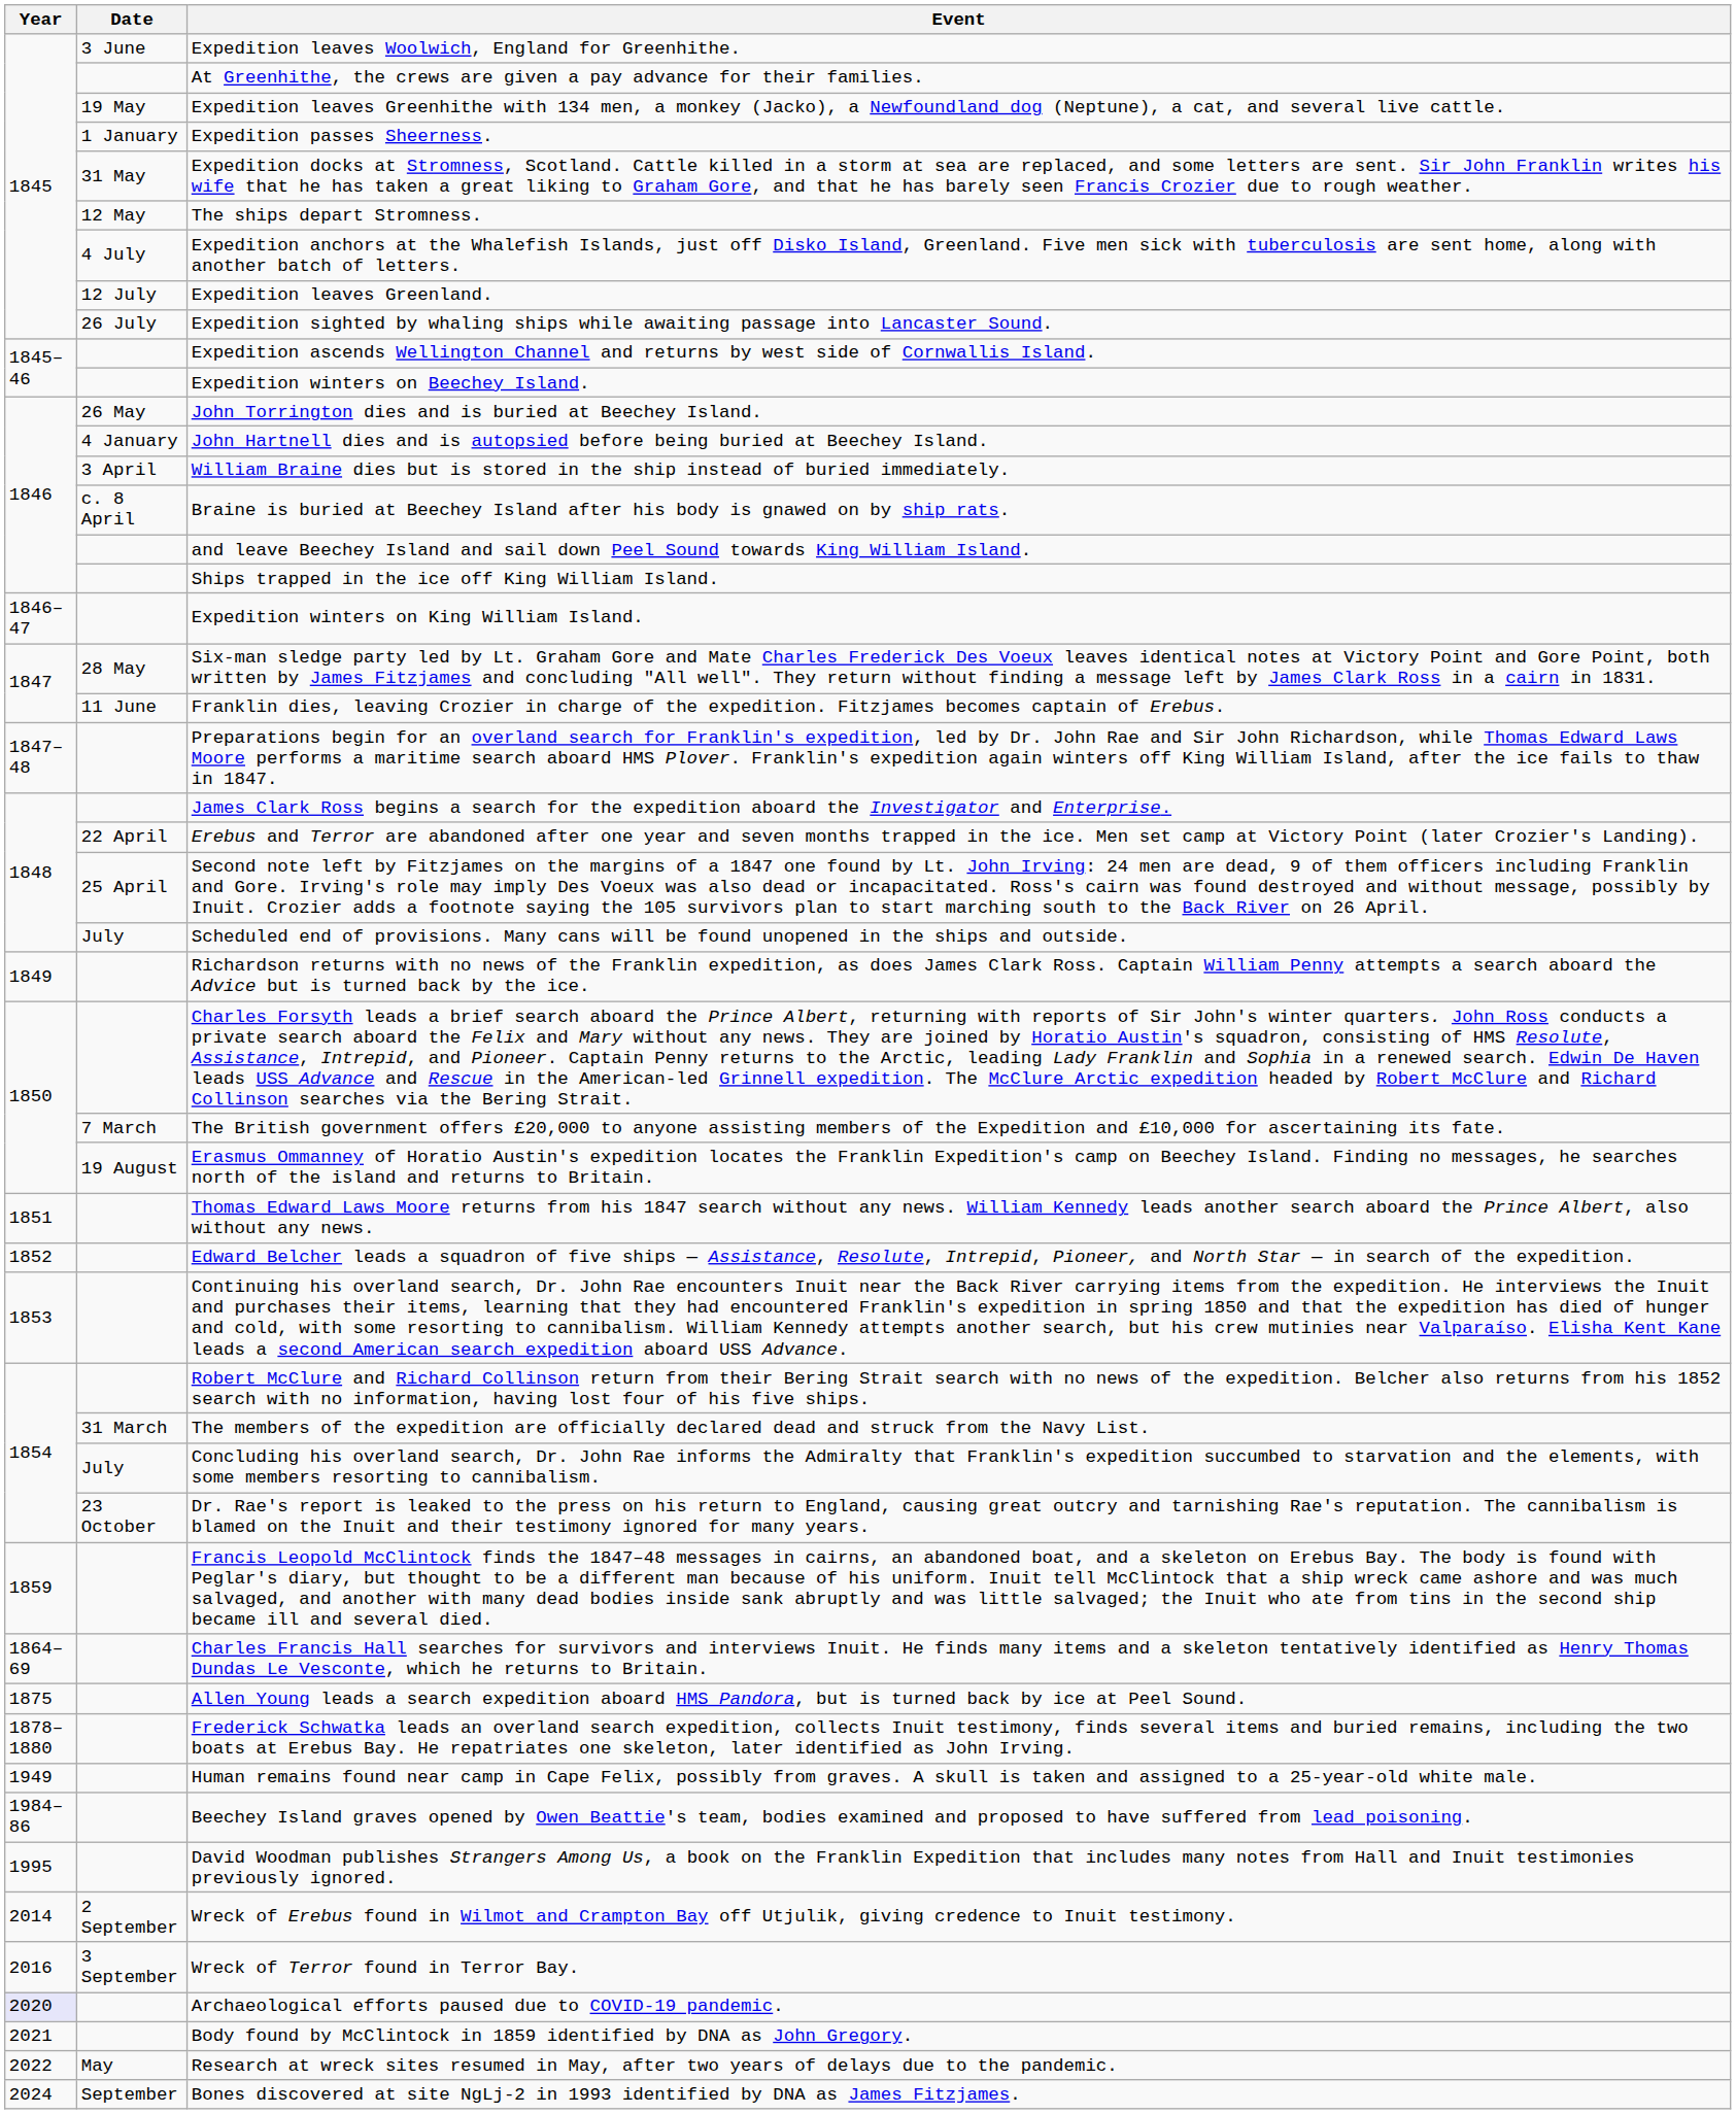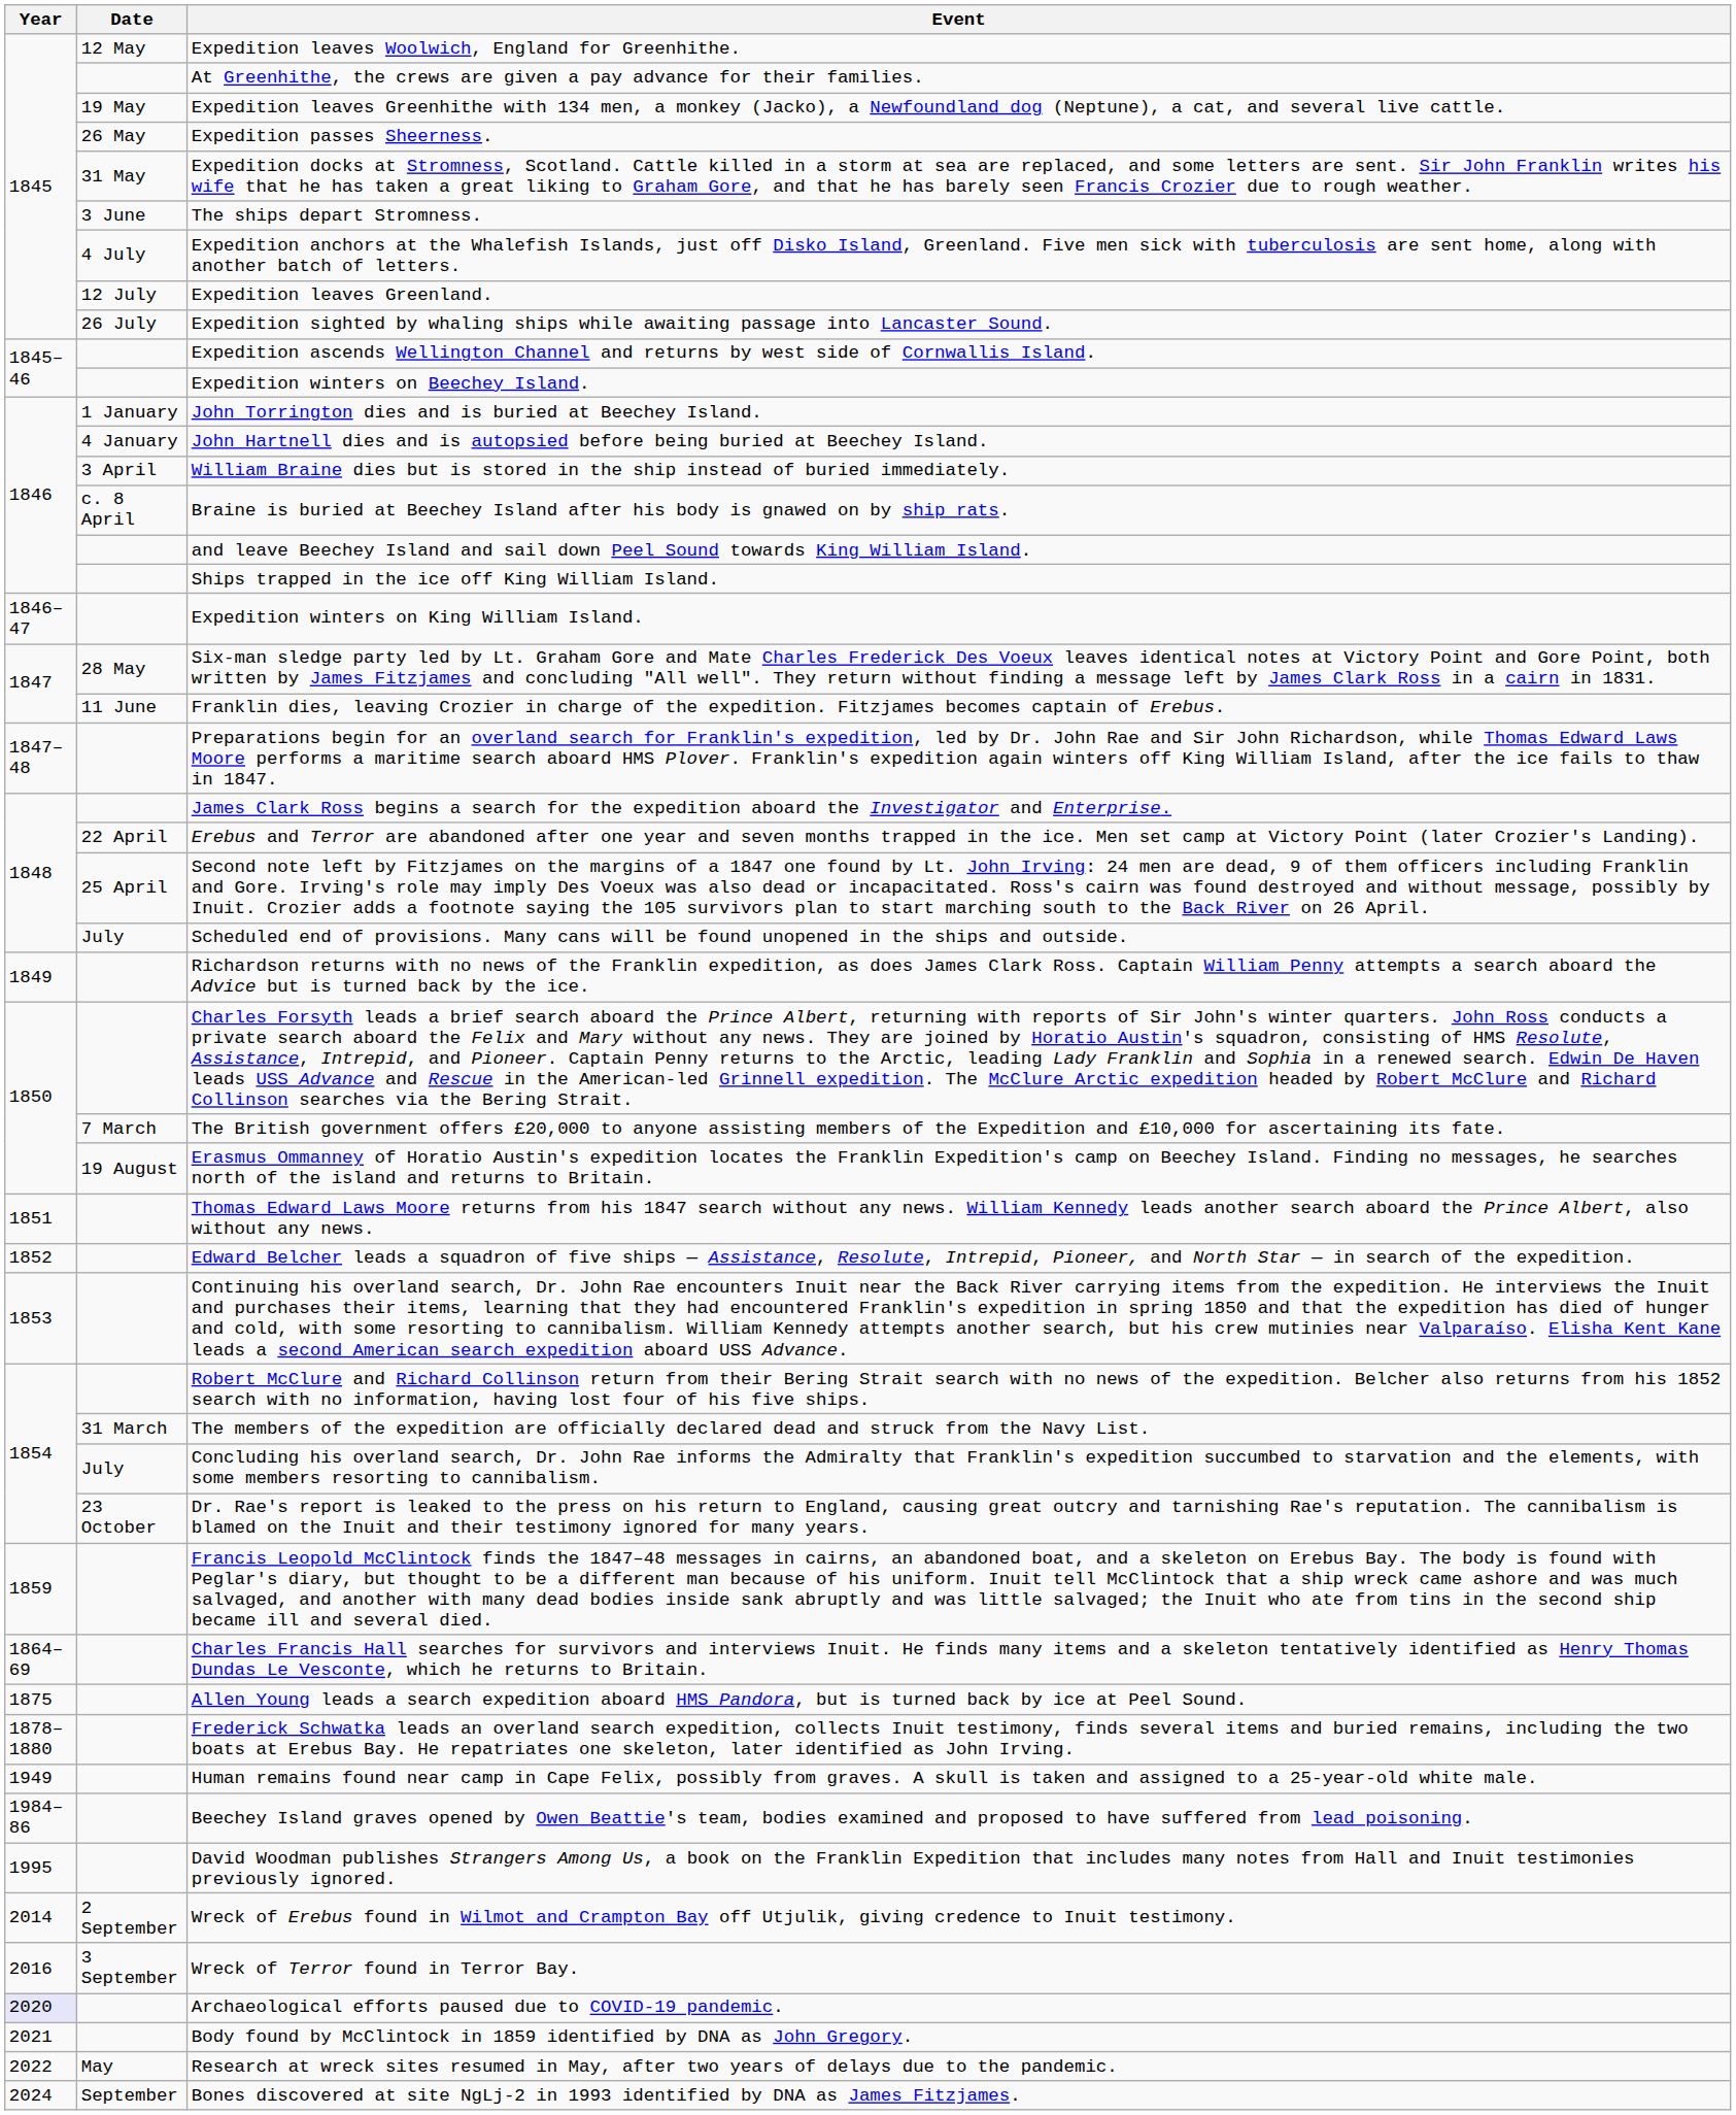Expedition leaves Woolwich, England for Greenhithe. | Date: 3 June -> 12 May
Expedition passes Sheerness. | Date: 1 January -> 26 May
The ships depart Stromness. | Date: 12 May -> 3 June
John Torrington dies and is buried at Beechey Island. | Date: 26 May -> 1 January
